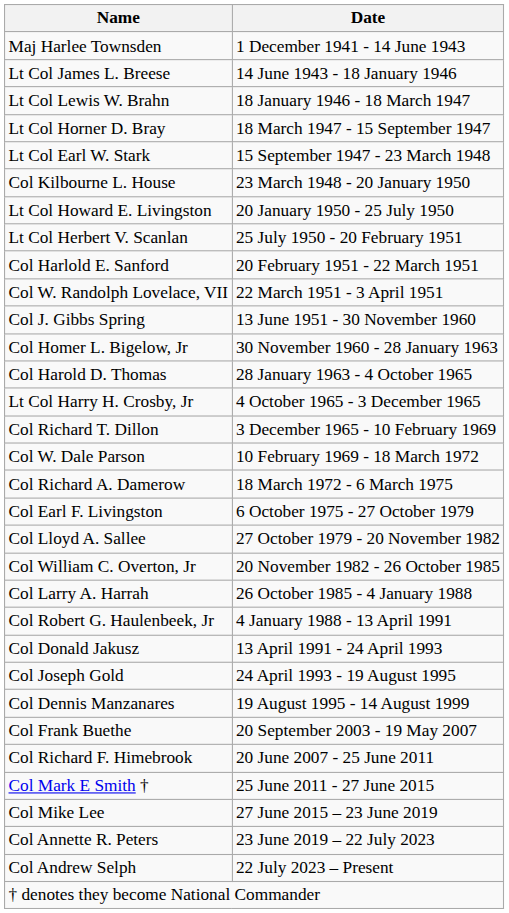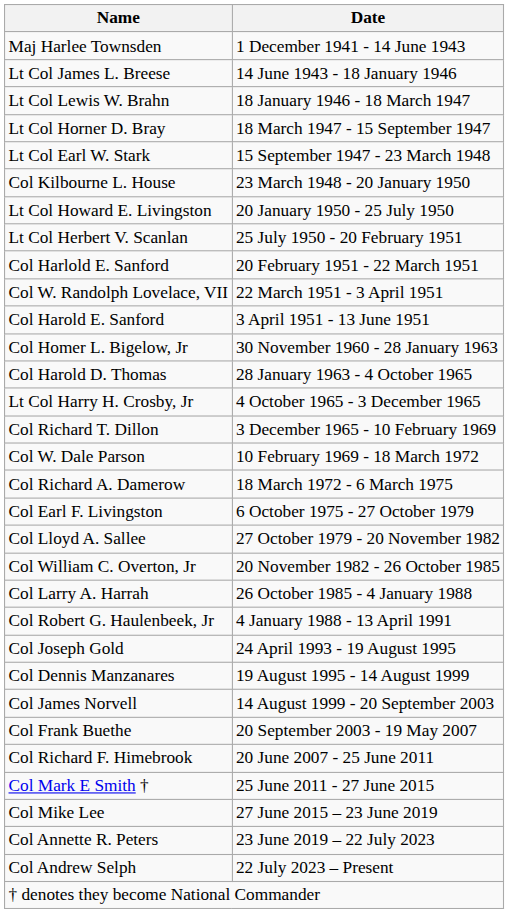+ row: Col Harold E. Sanford | 3 April 1951 - 13 June 1951
- row: Col J. Gibbs Spring | 13 June 1951 - 30 November 1960
- row: Col Donald Jakusz | 13 April 1991 - 24 April 1993
+ row: Col James Norvell | 14 August 1999 - 20 September 2003
